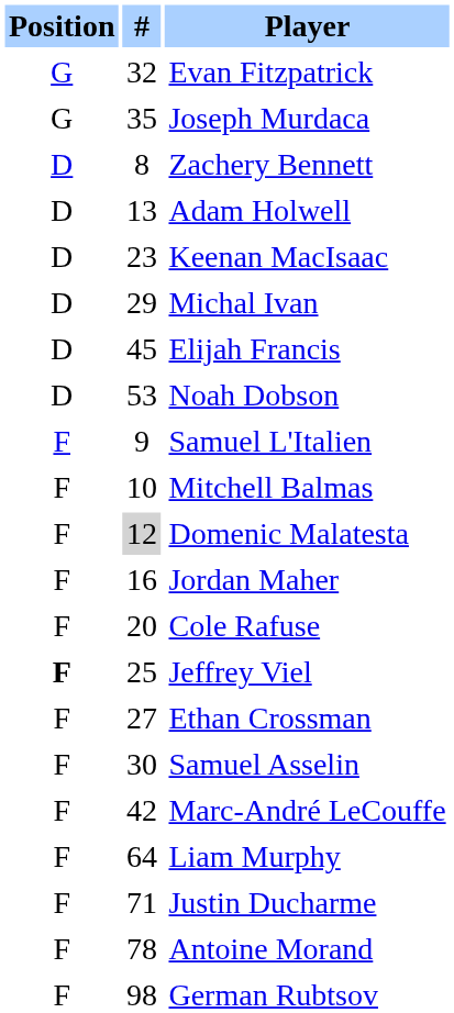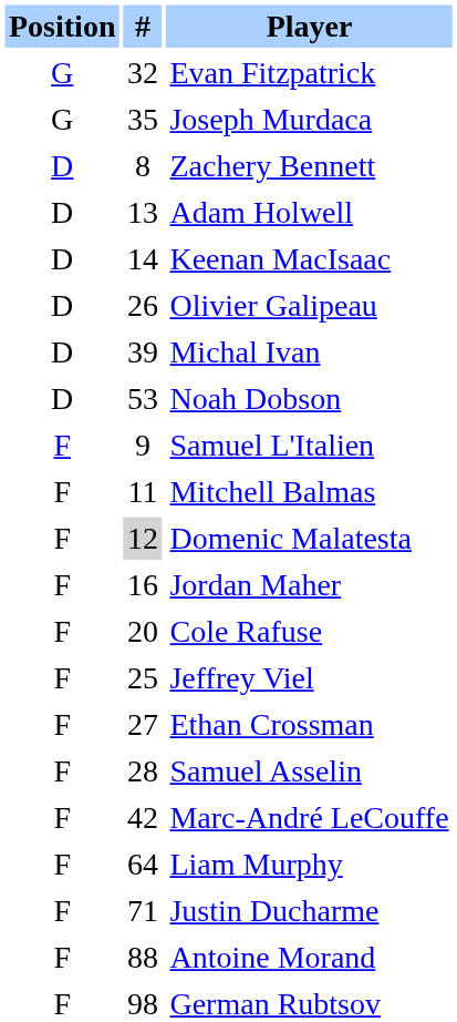Keenan MacIsaac | #: 23 -> 14
+ row: D | 26 | Olivier Galipeau
Michal Ivan | #: 29 -> 39
- row: D | 45 | Elijah Francis
Mitchell Balmas | #: 10 -> 11
Jeffrey Viel | Position: bold -> normal
Samuel Asselin | #: 30 -> 28
Antoine Morand | #: 78 -> 88
